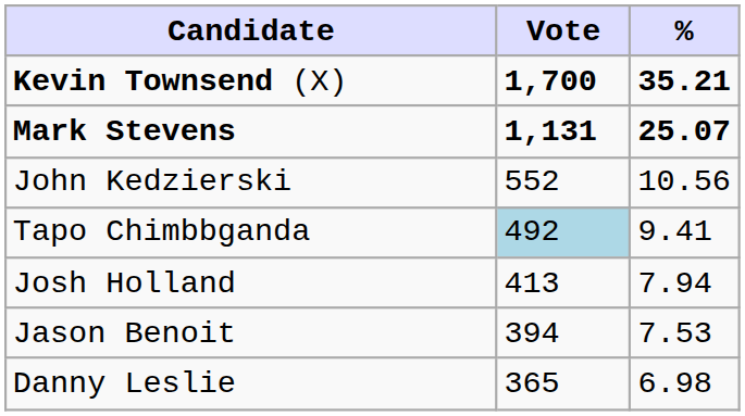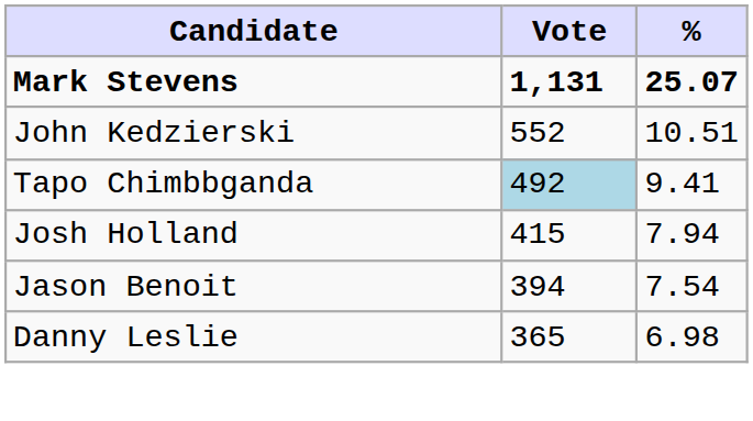- row: Kevin Townsend (X) | 1,700 | 35.21
John Kedzierski | %: 10.56 -> 10.51
Josh Holland | Vote: 413 -> 415
Jason Benoit | %: 7.53 -> 7.54
